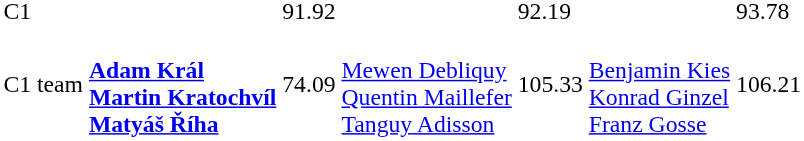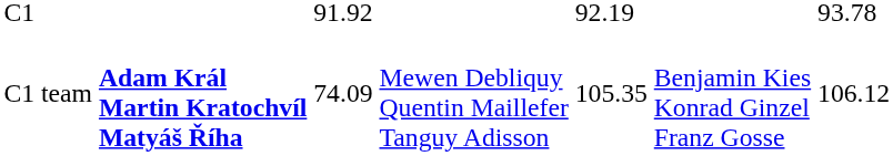C1 team | column 5: 105.33 -> 105.35
C1 team | column 7: 106.21 -> 106.12
